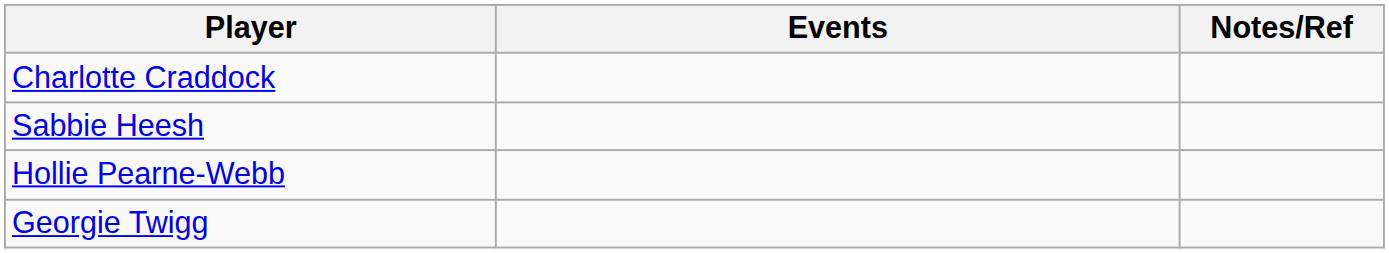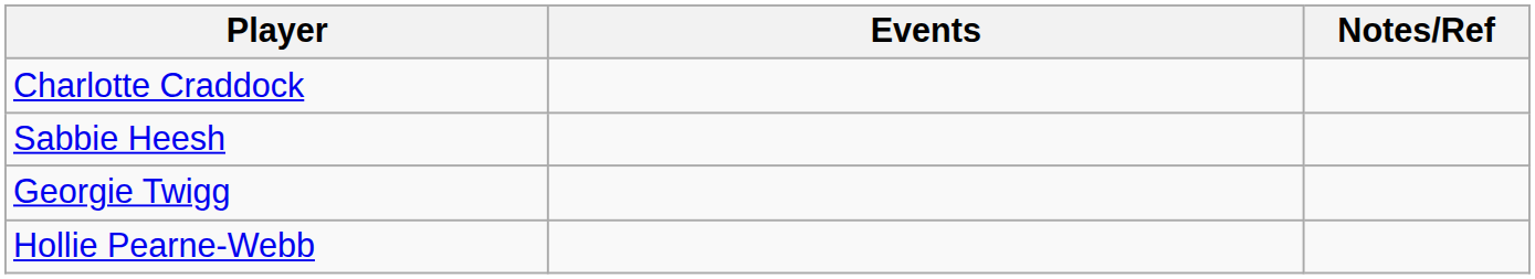rows swapped: Hollie Pearne-Webb <-> Georgie Twigg
